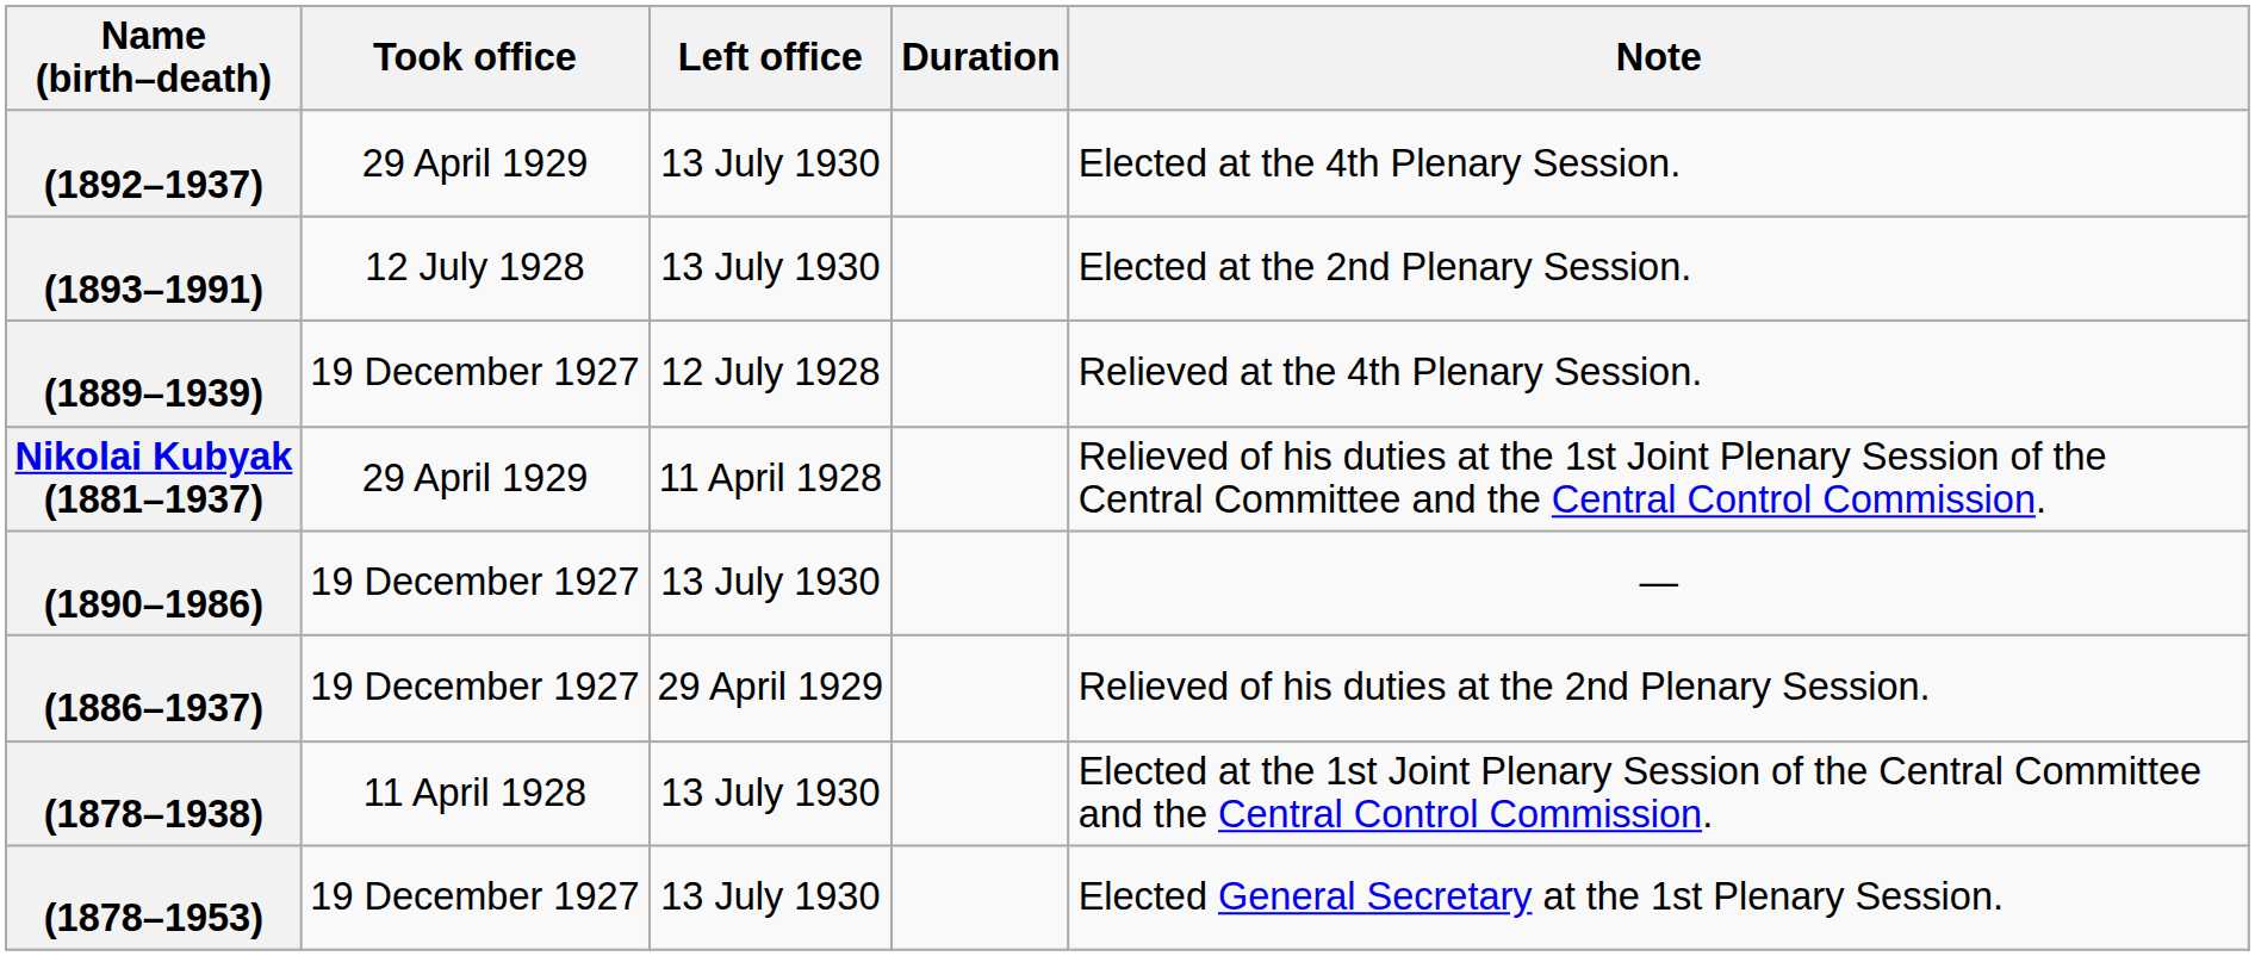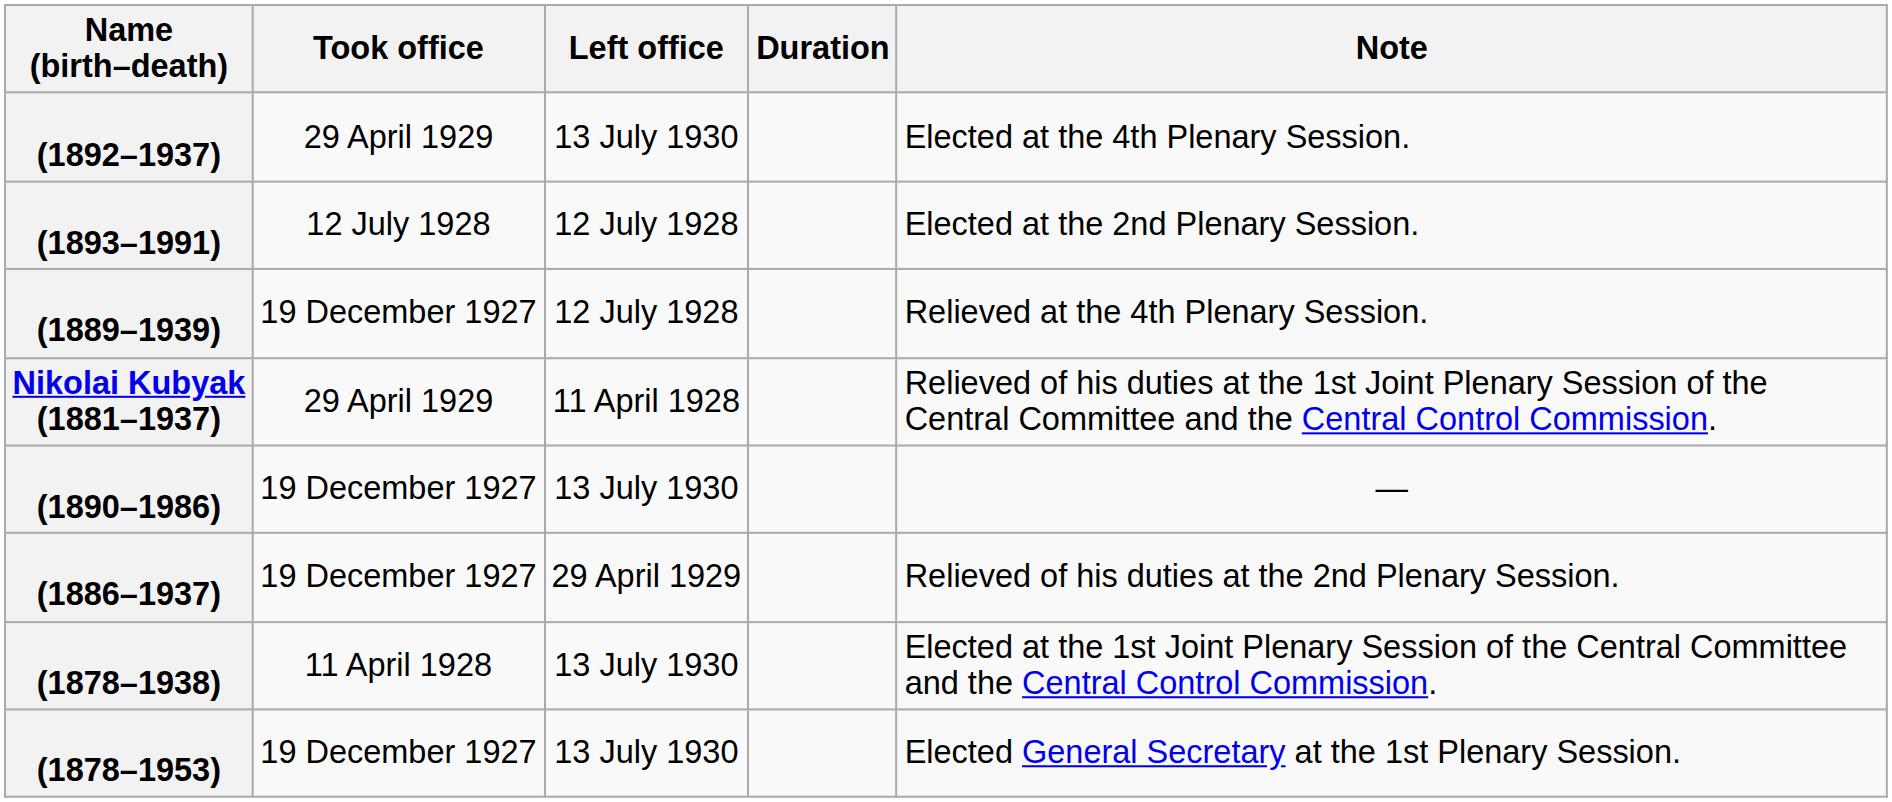(1893–1991) | Left office: 13 July 1930 -> 12 July 1928
